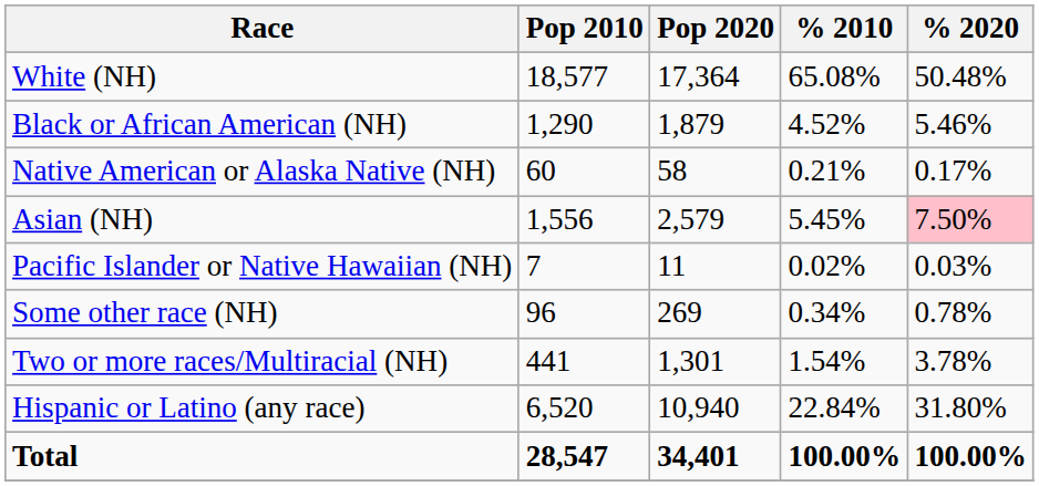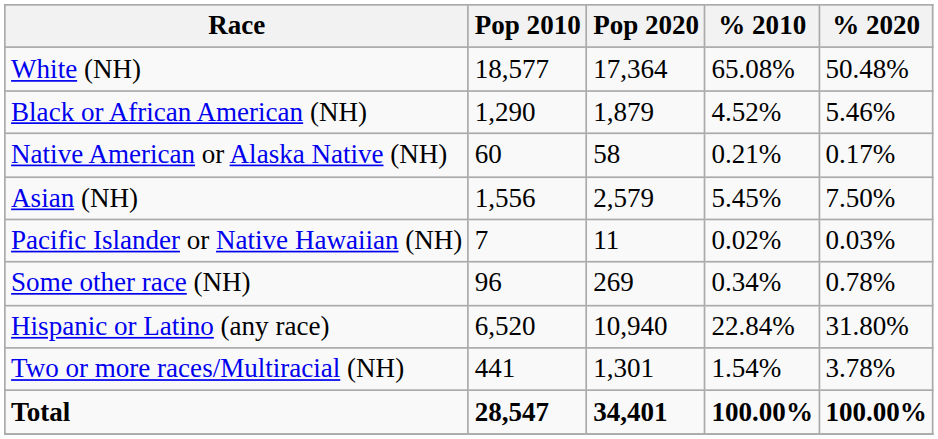Asian (NH) | % 2020: pink background -> no background
rows swapped: Two or more races/Multiracial (NH) <-> Hispanic or Latino (any race)
